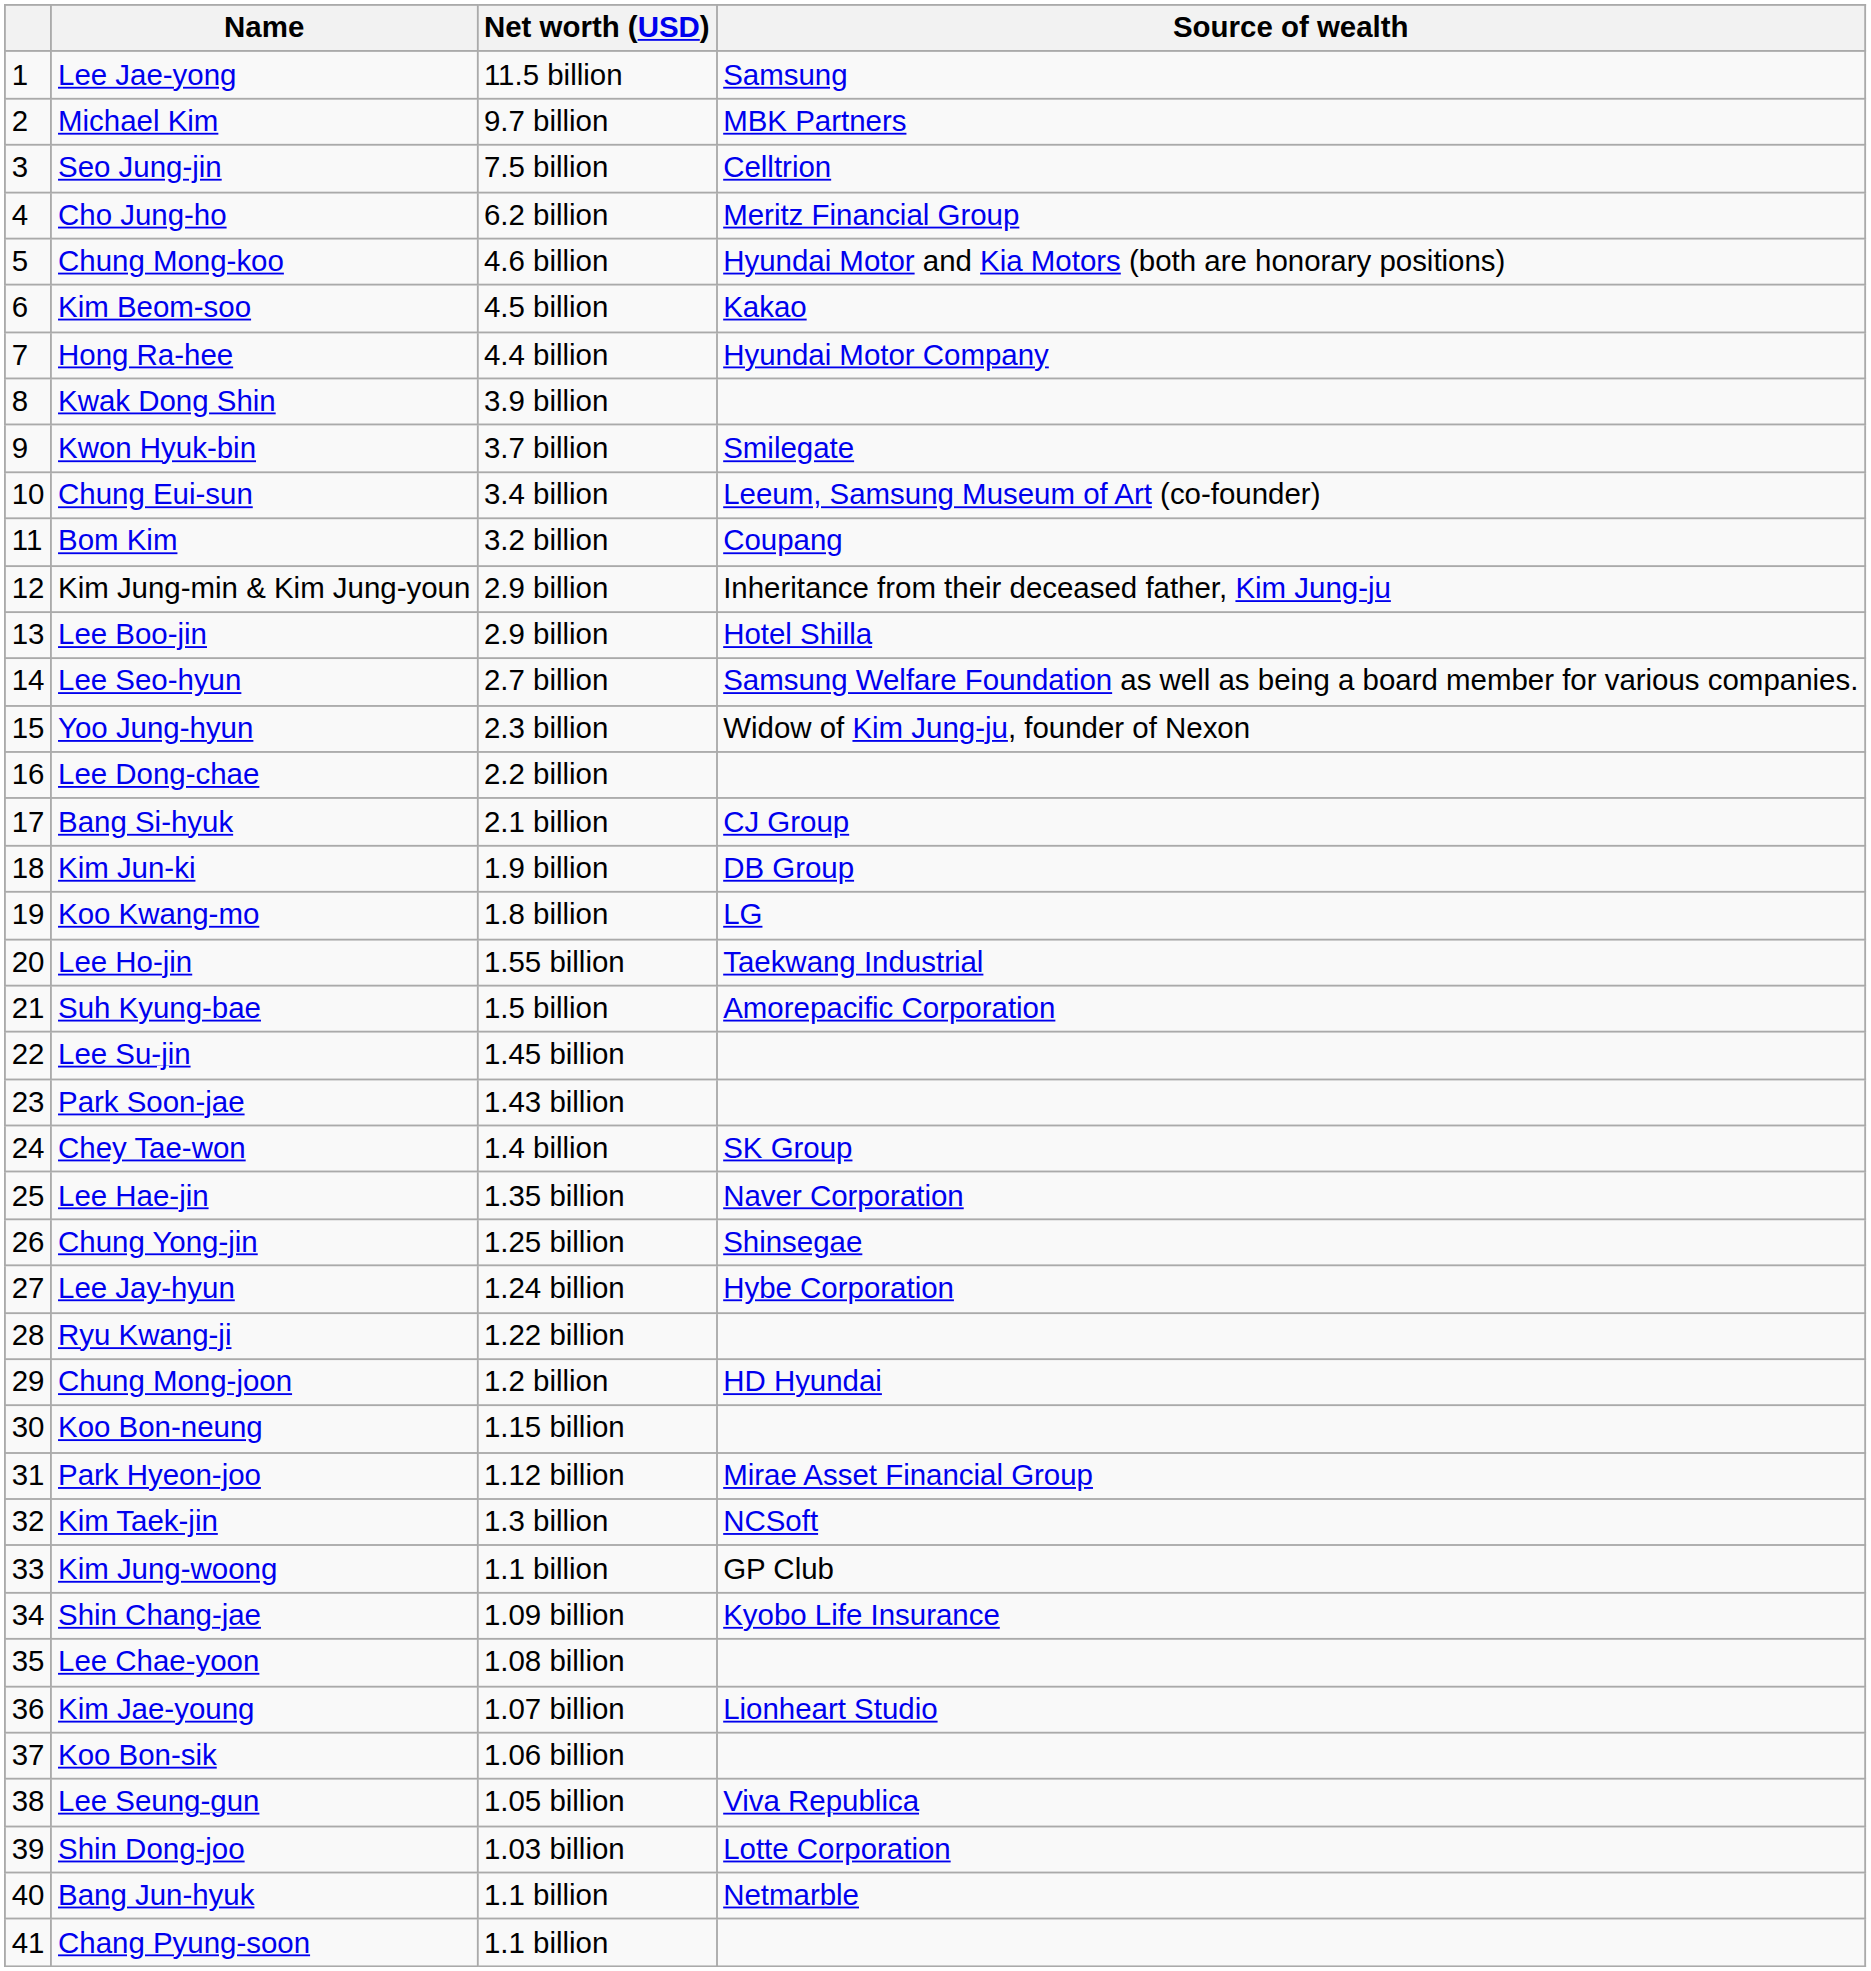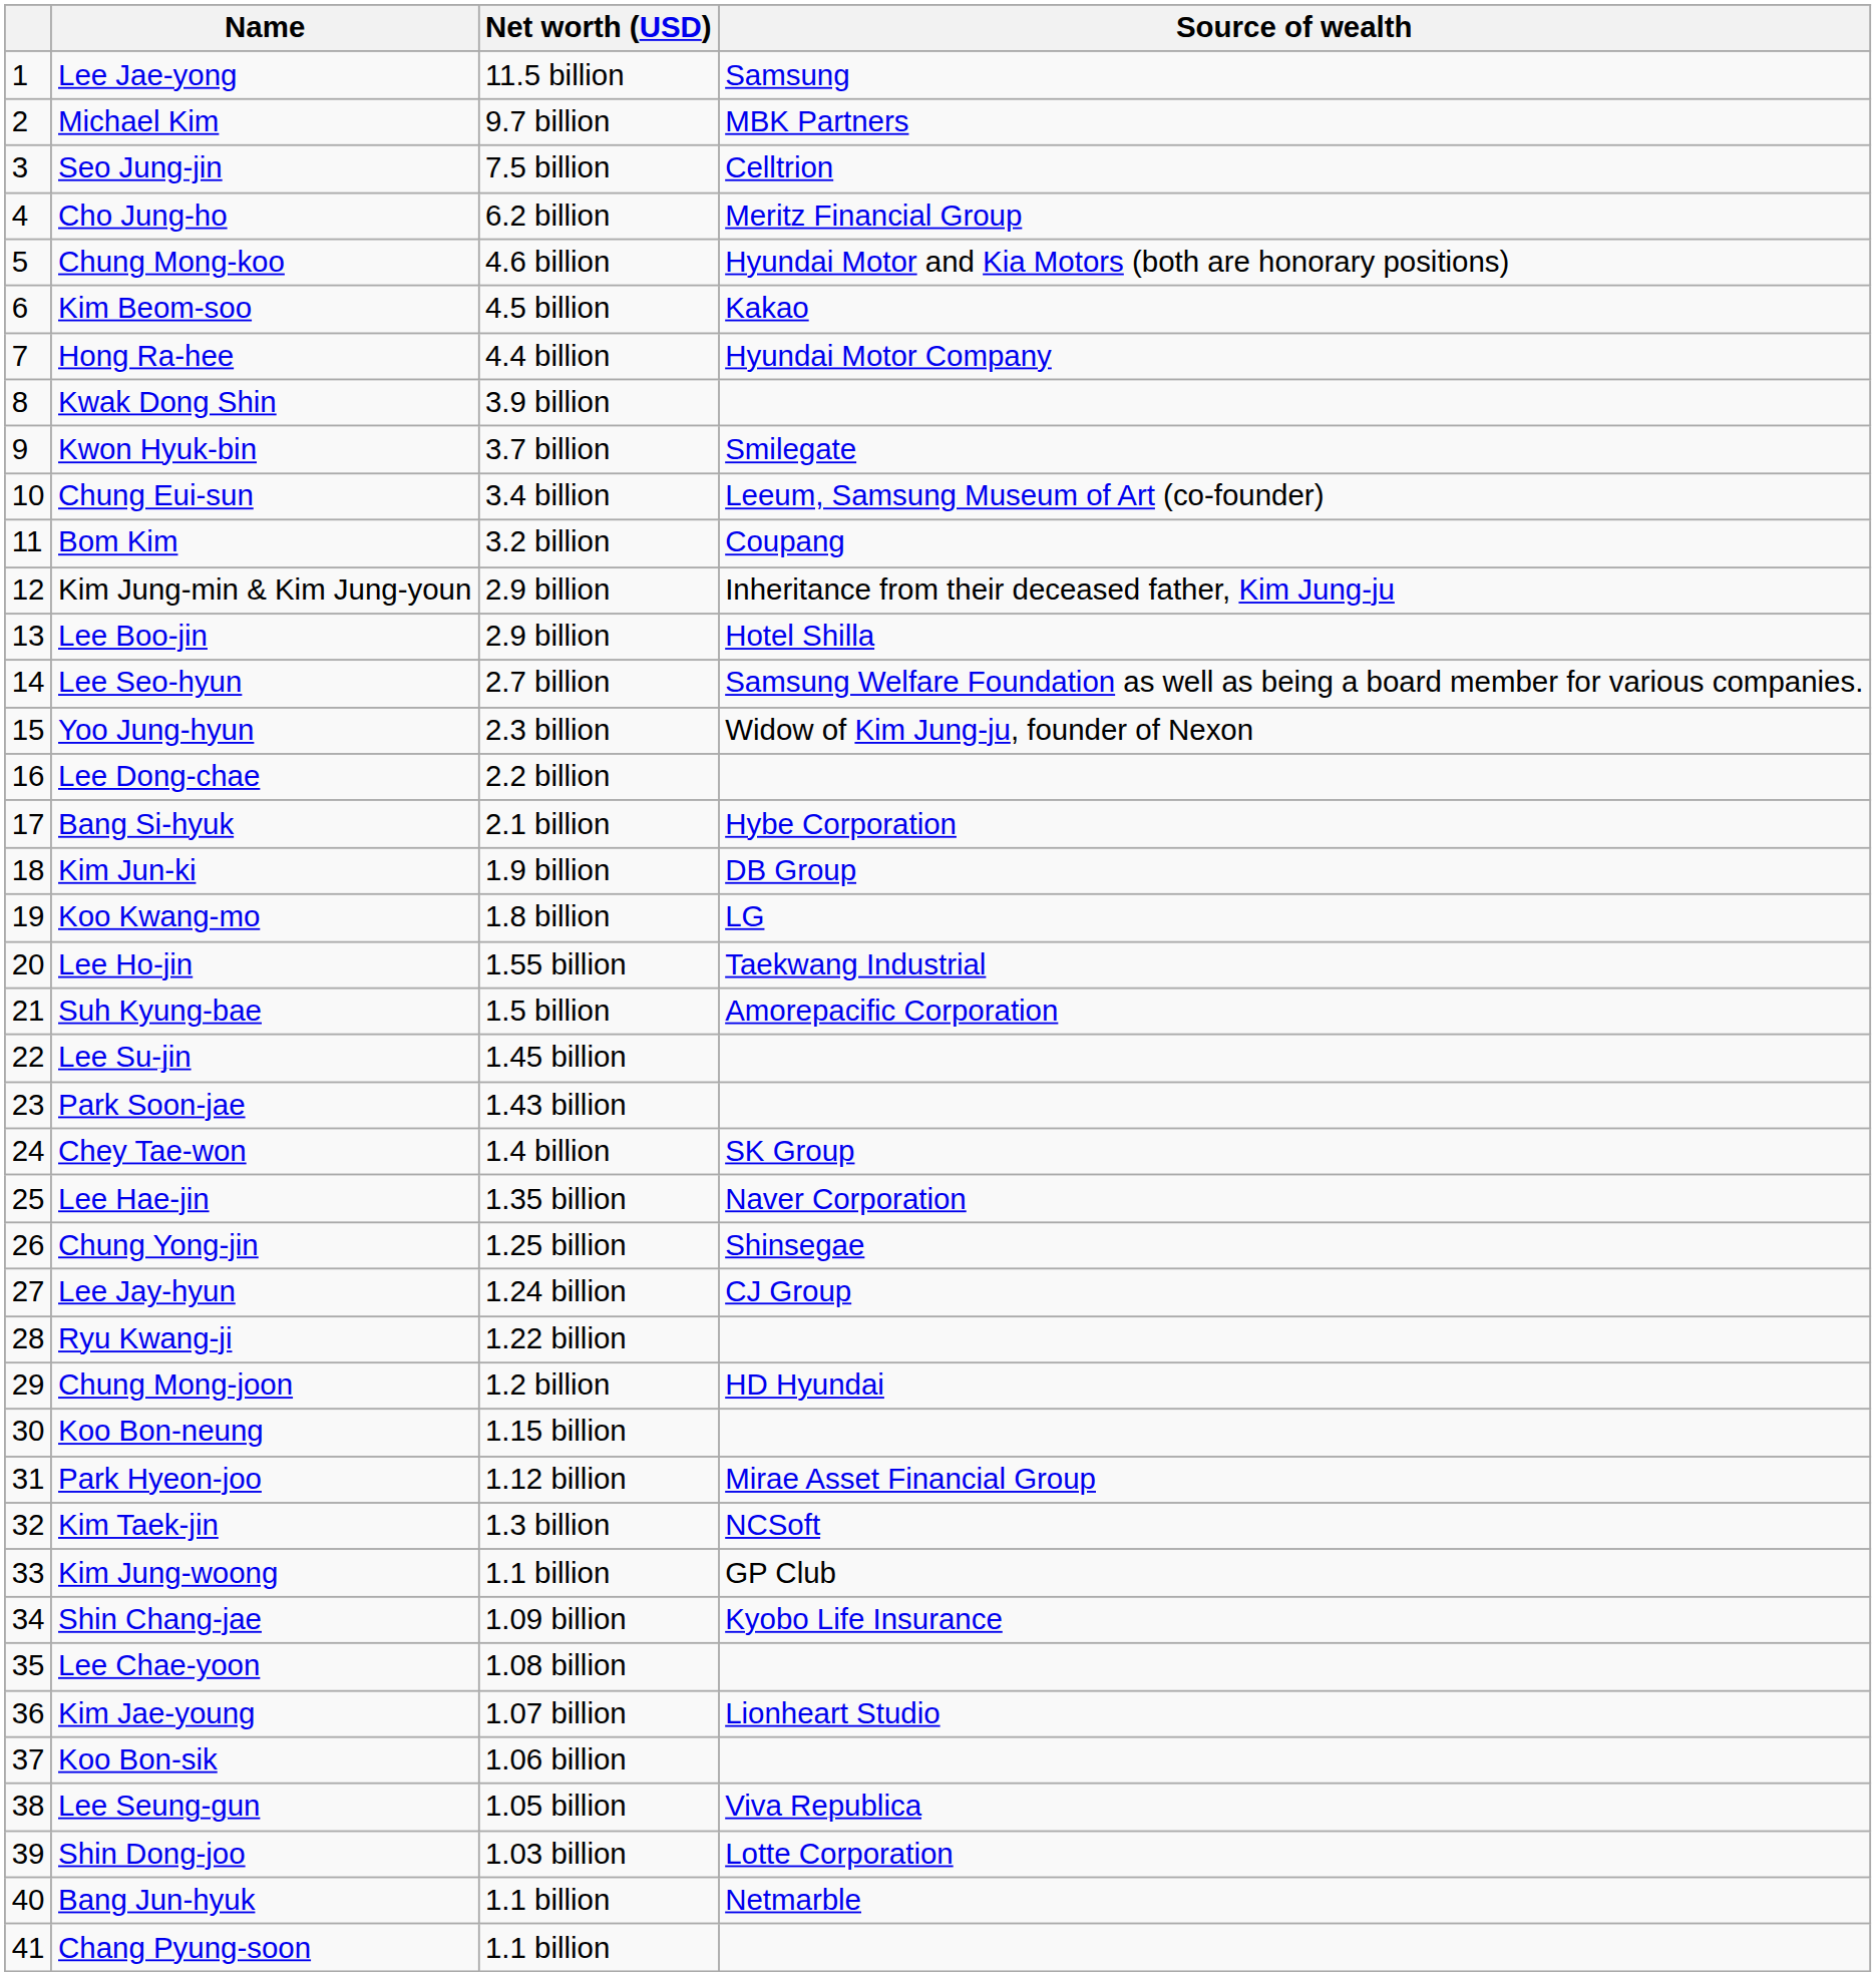Bang Si-hyuk | Source of wealth: CJ Group -> Hybe Corporation
Lee Jay-hyun | Source of wealth: Hybe Corporation -> CJ Group
